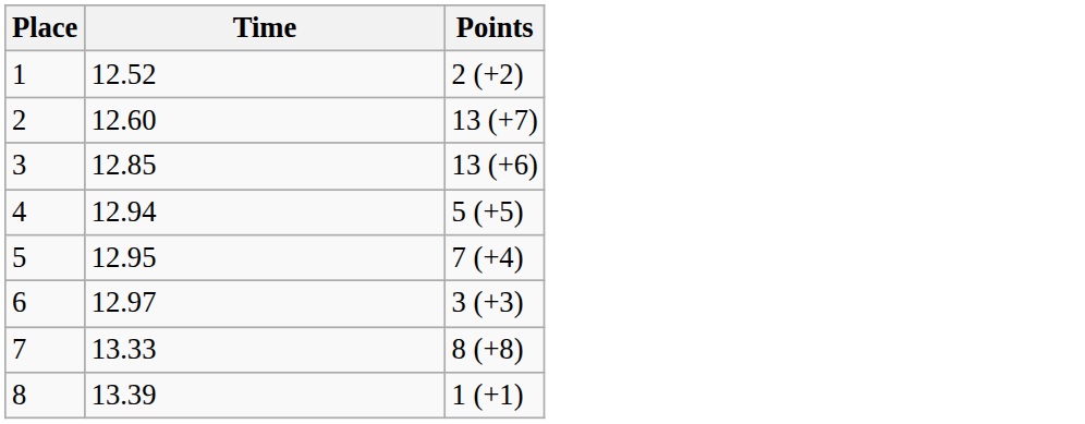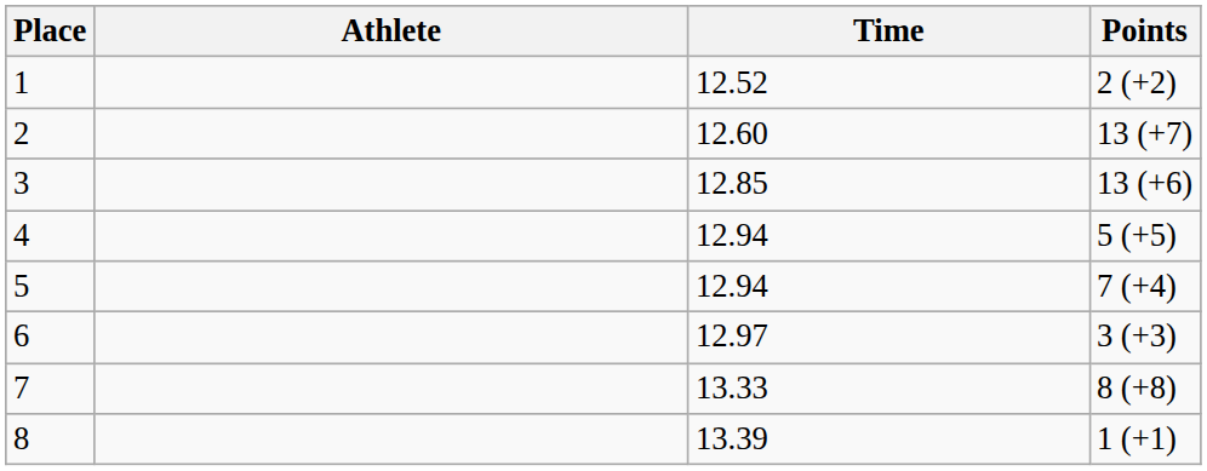+ column: Athlete
5 | Time: 12.95 -> 12.94
